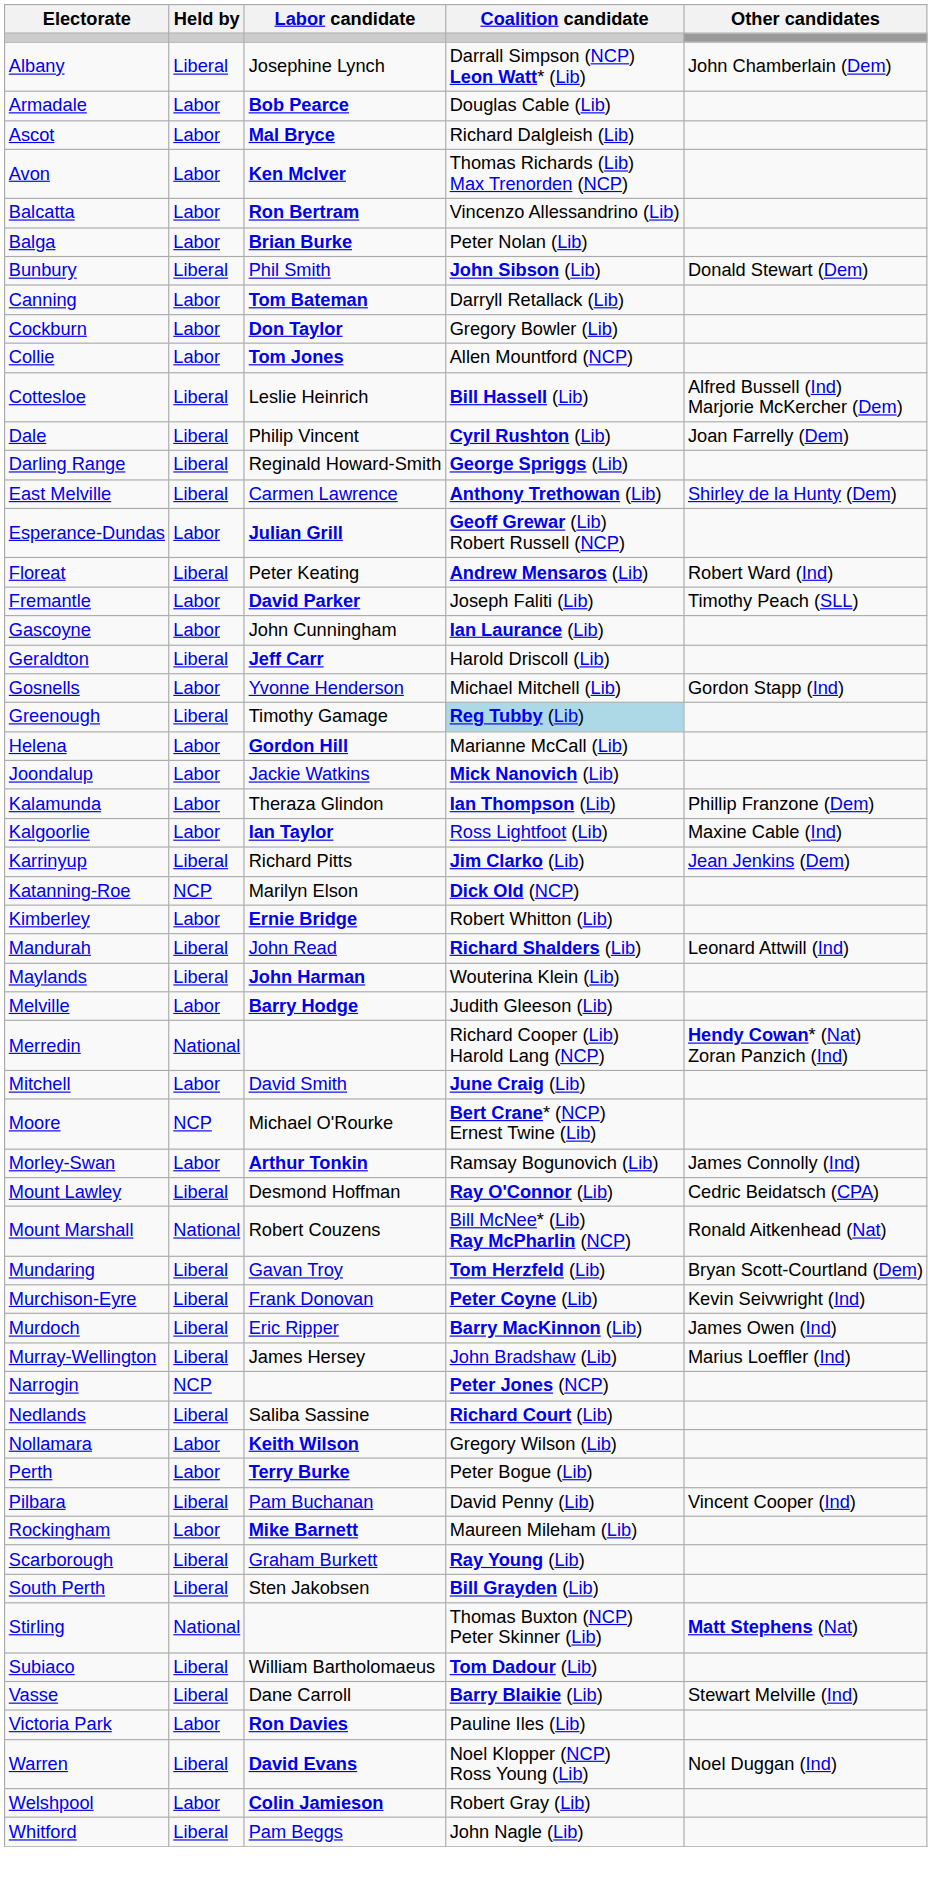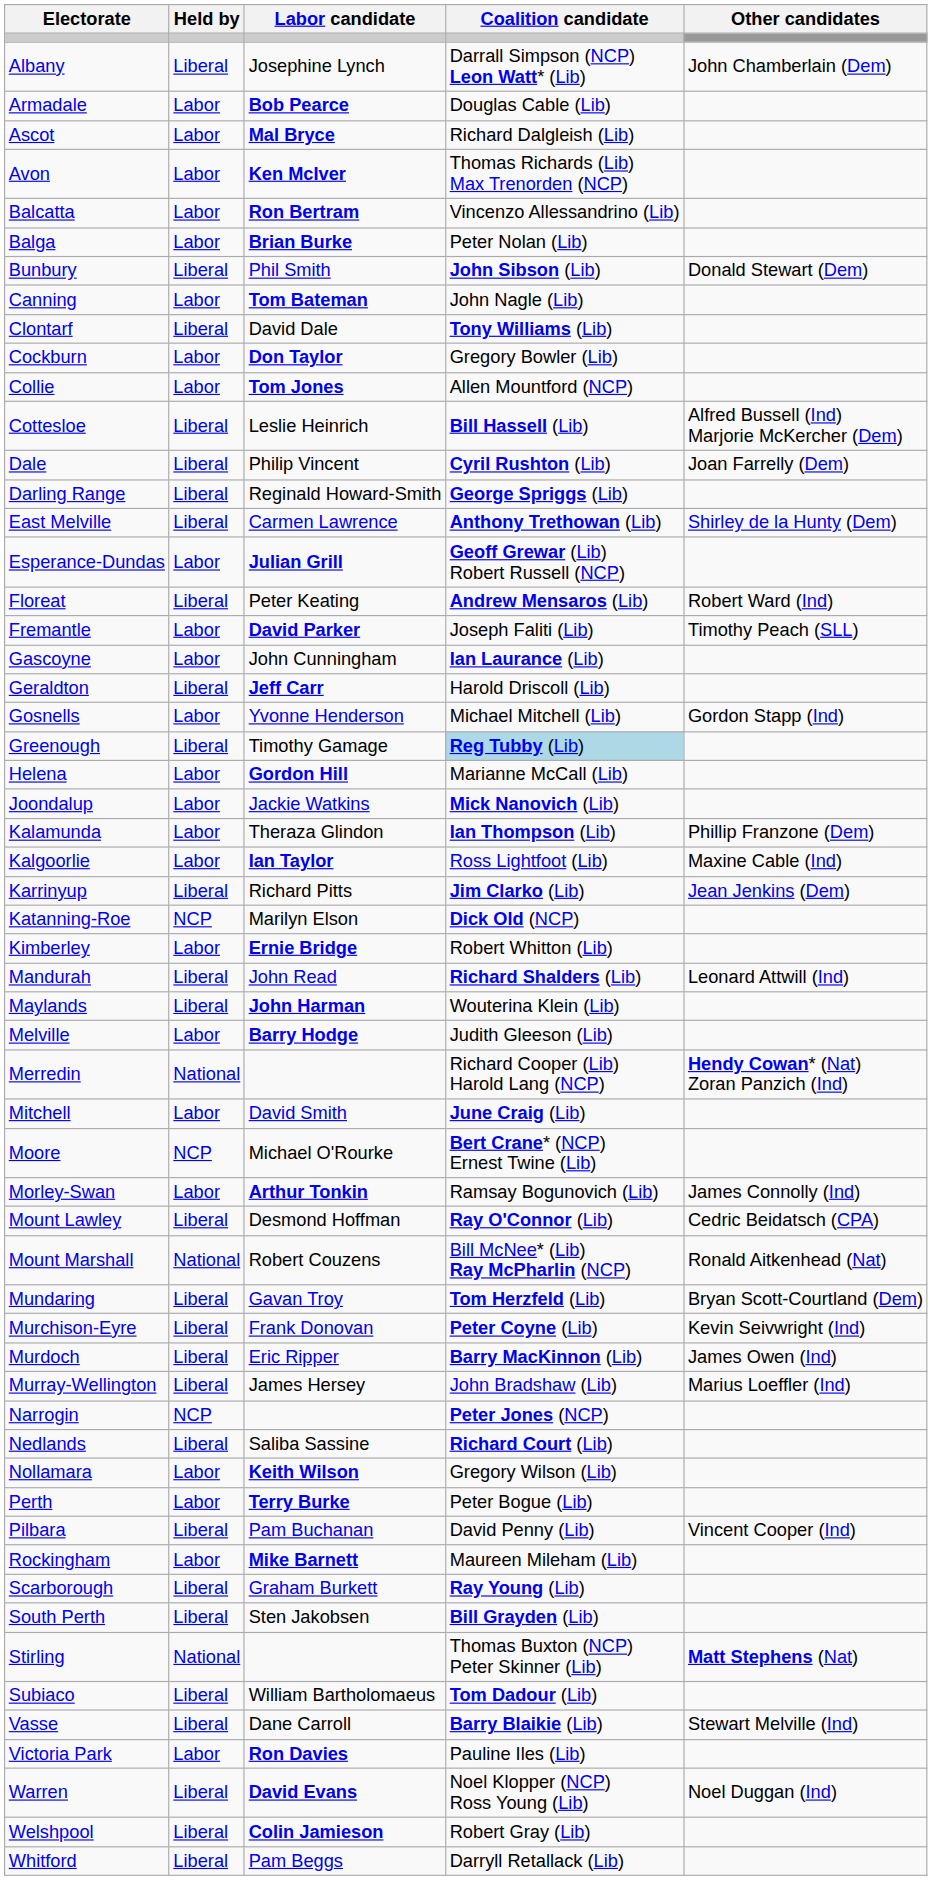Canning | Coalition candidate: Darryll Retallack (Lib) -> John Nagle (Lib)
+ row: Clontarf | Liberal | David Dale | Tony Williams (Lib)
Welshpool | Held by: Labor -> Liberal
Whitford | Coalition candidate: John Nagle (Lib) -> Darryll Retallack (Lib)
